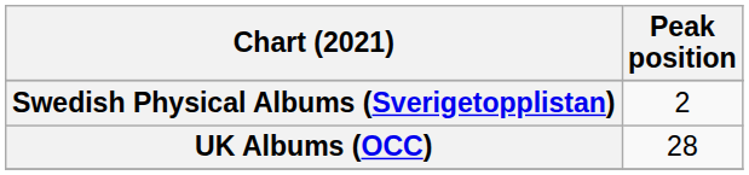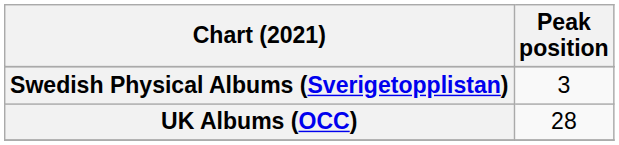Swedish Physical Albums (Sverigetopplistan) | Peak position: 2 -> 3
